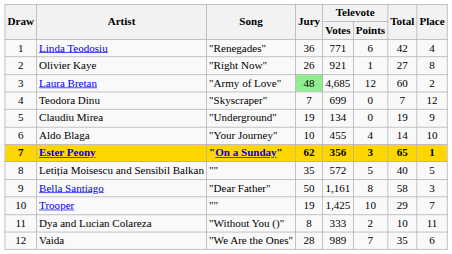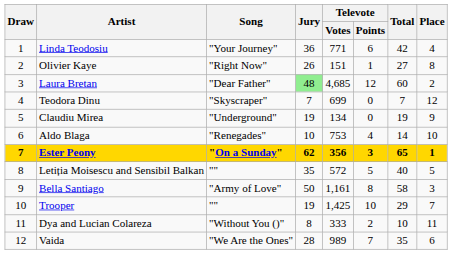Linda Teodosiu | Song: "Renegades" -> "Your Journey"
Olivier Kaye | Televote / Votes: 921 -> 151
Laura Bretan | Song: "Army of Love" -> "Dear Father"
Aldo Blaga | Song: "Your Journey" -> "Renegades"
Aldo Blaga | Televote / Votes: 455 -> 753
Bella Santiago | Song: "Dear Father" -> "Army of Love"
